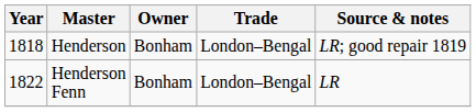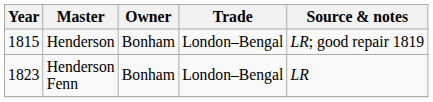Henderson | Year: 1818 -> 1815
Henderson Fenn | Year: 1822 -> 1823
